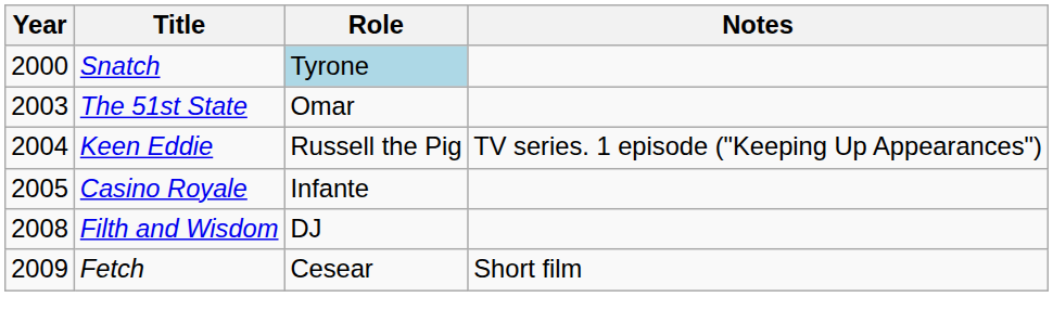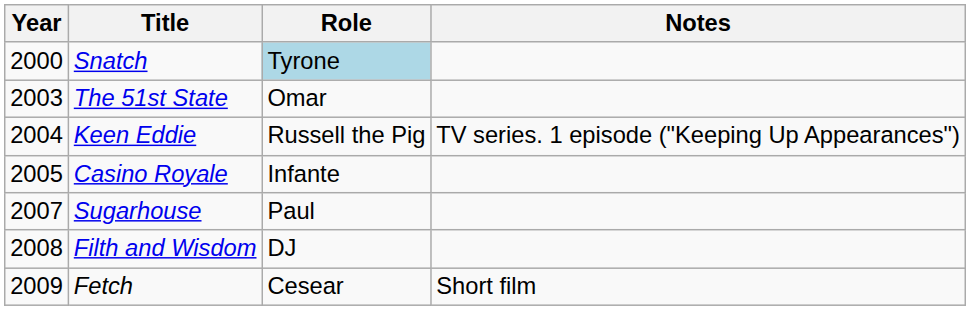+ row: 2007 | Sugarhouse | Paul
